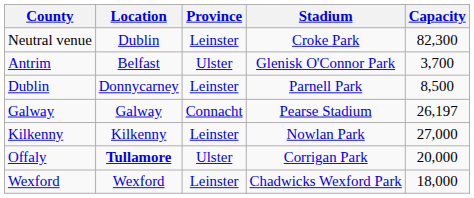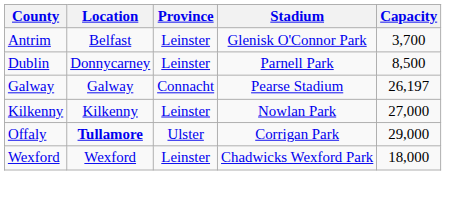- row: Neutral venue | Dublin | Leinster | Croke Park | 82,300
Antrim | Province: Ulster -> Leinster
Offaly | Capacity: 20,000 -> 29,000
